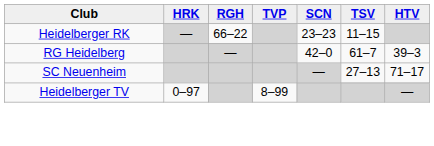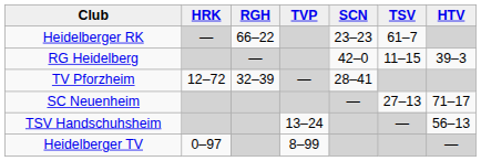Heidelberger RK | TSV: 11–15 -> 61–7
RG Heidelberg | TSV: 61–7 -> 11–15
+ row: TV Pforzheim | 12–72 | 32–39 | — | 28–41
+ row: TSV Handschuhsheim | 13–24 | — | 56–13
